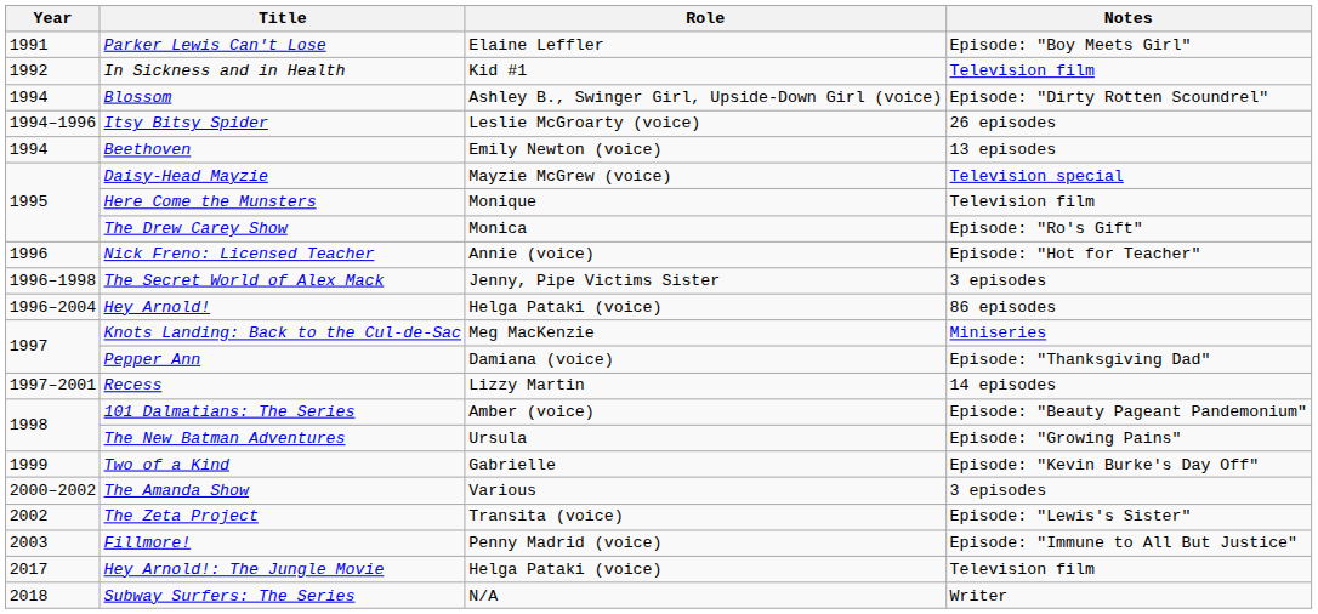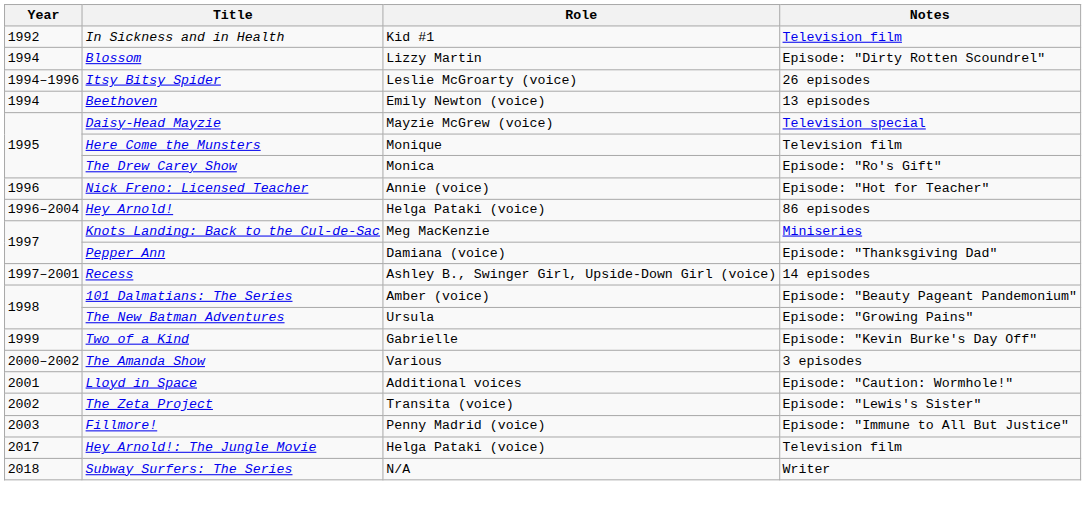- row: 1991 | Parker Lewis Can't Lose | Elaine Leffler | Episode: "Boy Meets Girl"
Blossom | Role: Ashley B., Swinger Girl, Upside-Down Girl (voice) -> Lizzy Martin
- row: 1996–1998 | The Secret World of Alex Mack | Jenny, Pipe Victims Sister | 3 episodes
Recess | Role: Lizzy Martin -> Ashley B., Swinger Girl, Upside-Down Girl (voice)
+ row: 2001 | Lloyd in Space | Additional voices | Episode: "Caution: Wormhole!"
